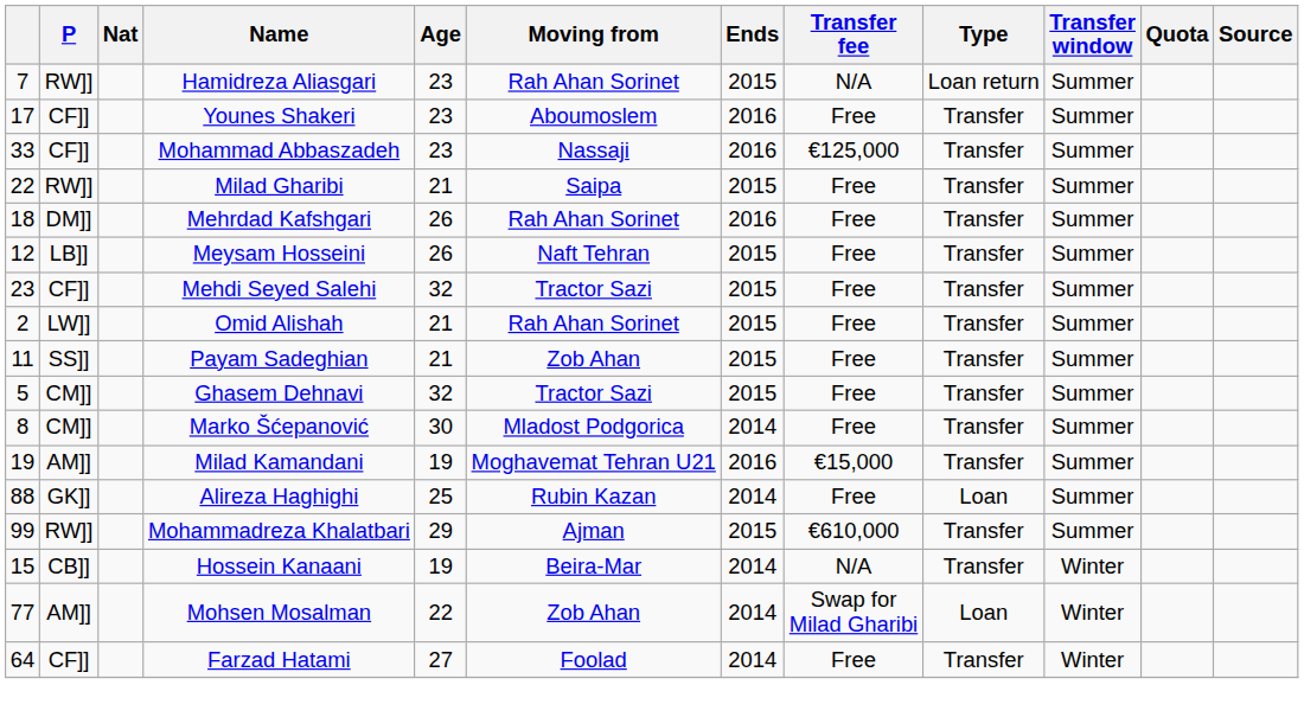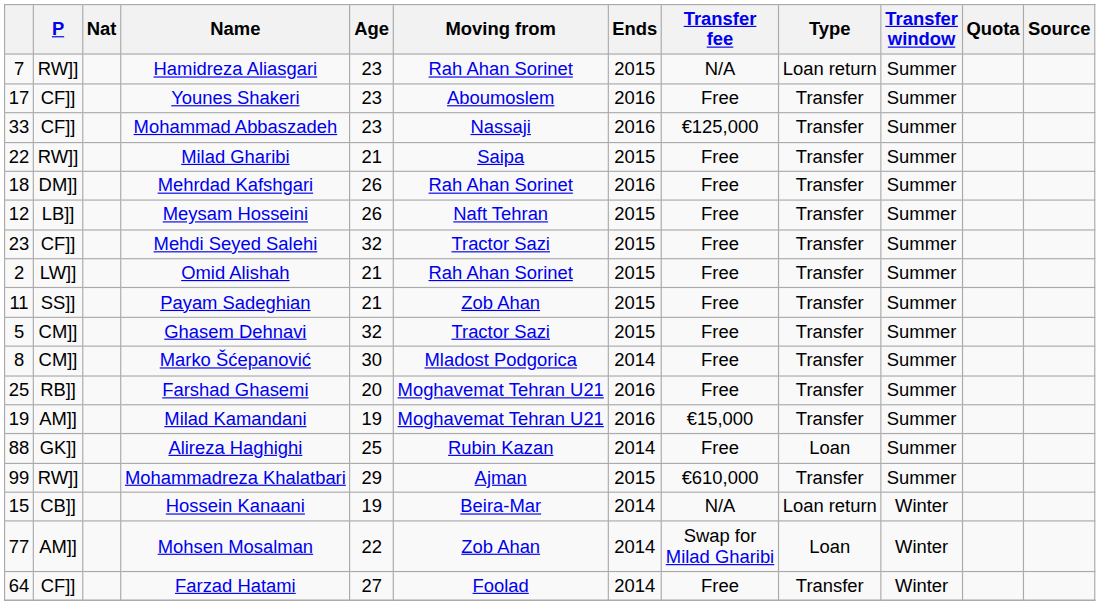+ row: 25 | RB]] | Farshad Ghasemi | 20 | Moghavemat Tehran U21 | 2016 | Free | Transfer | Summer
Hossein Kanaani | Type: Transfer -> Loan return
